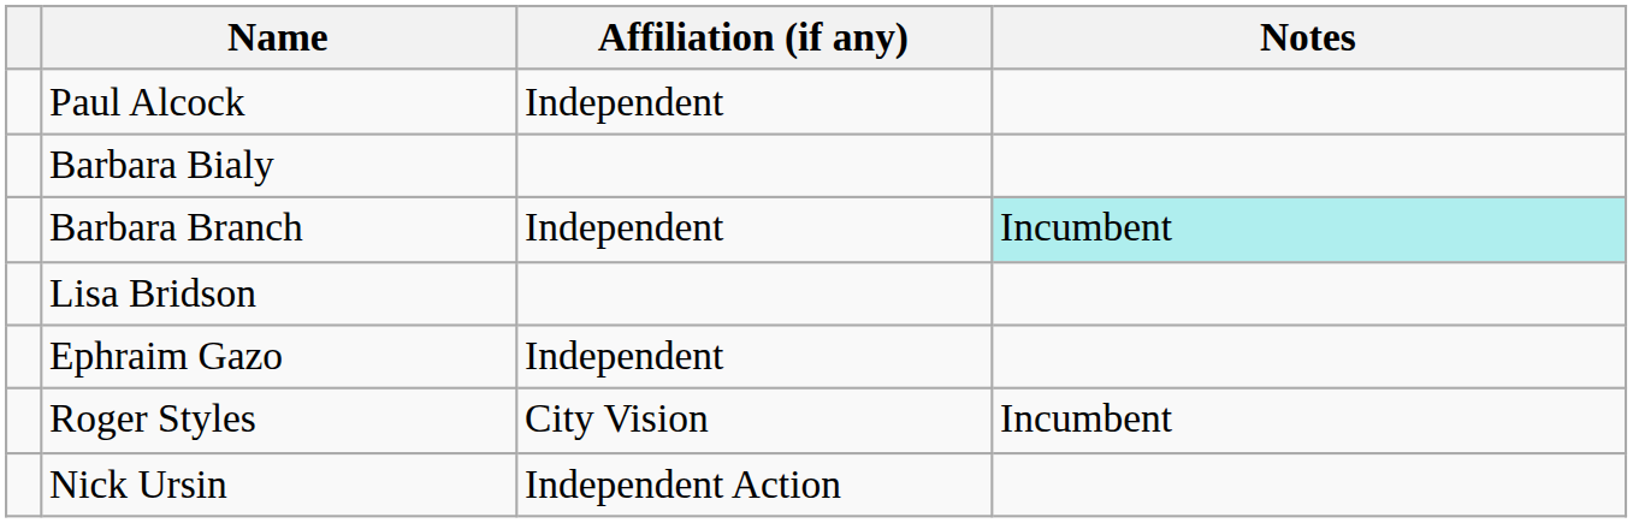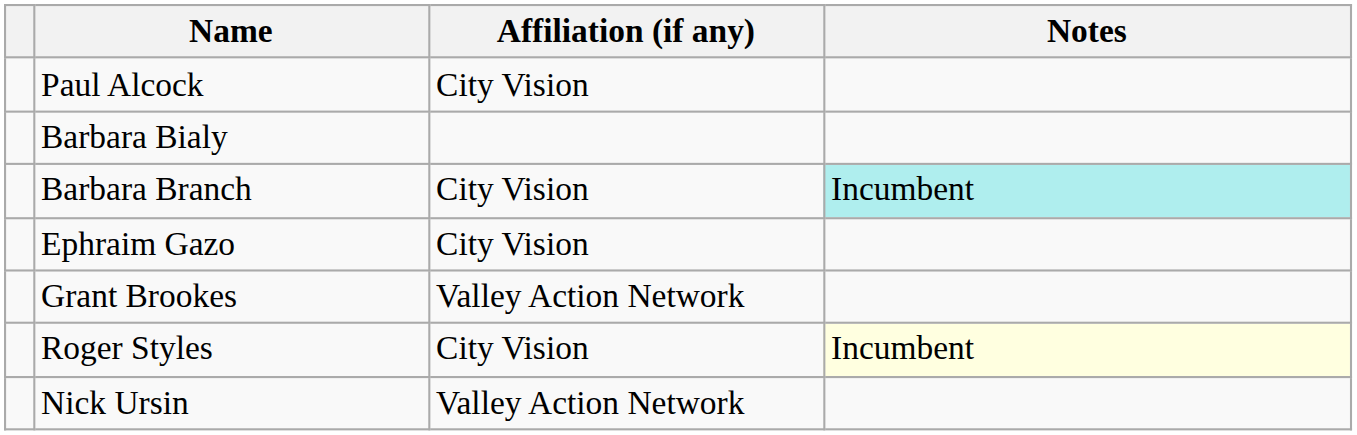Paul Alcock | Affiliation (if any): Independent -> City Vision
Barbara Branch | Affiliation (if any): Independent -> City Vision
- row: Lisa Bridson
Ephraim Gazo | Affiliation (if any): Independent -> City Vision
+ row: Grant Brookes | Valley Action Network
Roger Styles | Notes: no background -> lightyellow background
Nick Ursin | Affiliation (if any): Independent Action -> Valley Action Network
